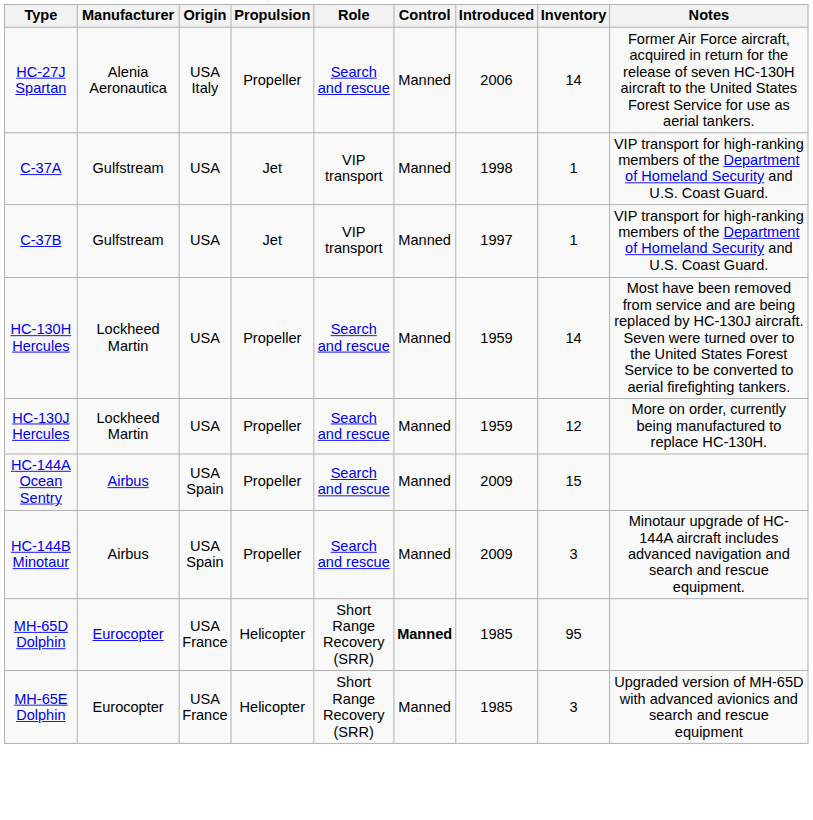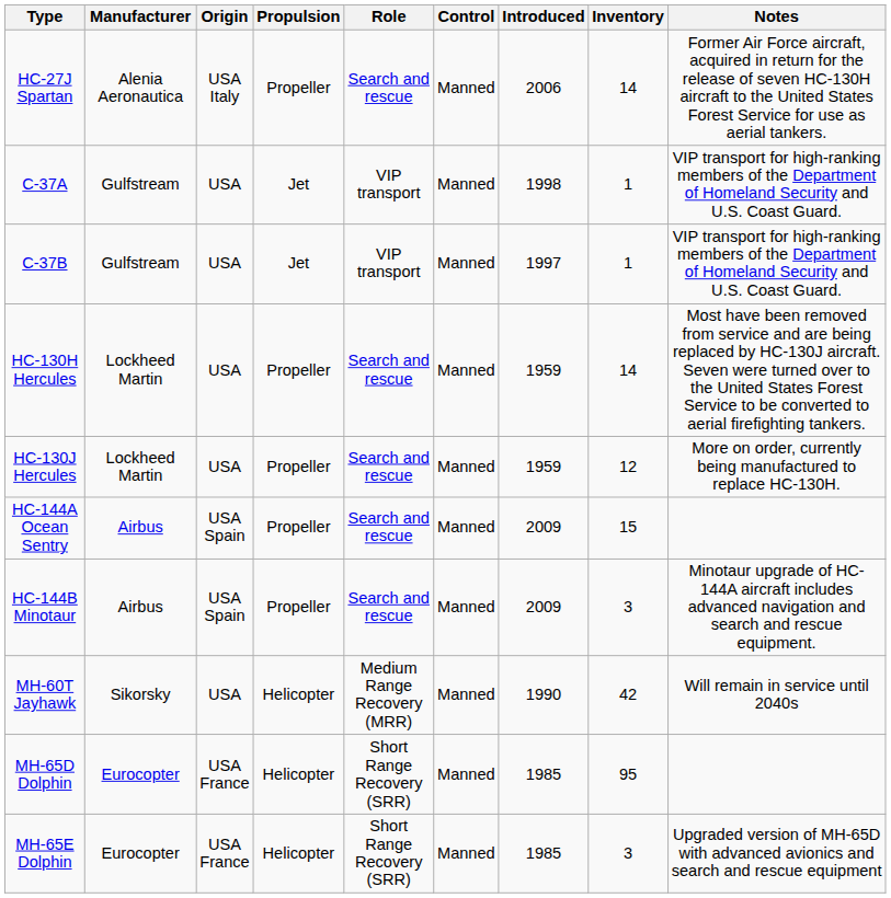+ row: MH-60T Jayhawk | Sikorsky | USA | Helicopter | Medium Range Recovery (MRR) | Manned | 1990 | 42 | Will remain in service until 2040s
MH-65D Dolphin | Control: bold -> normal
